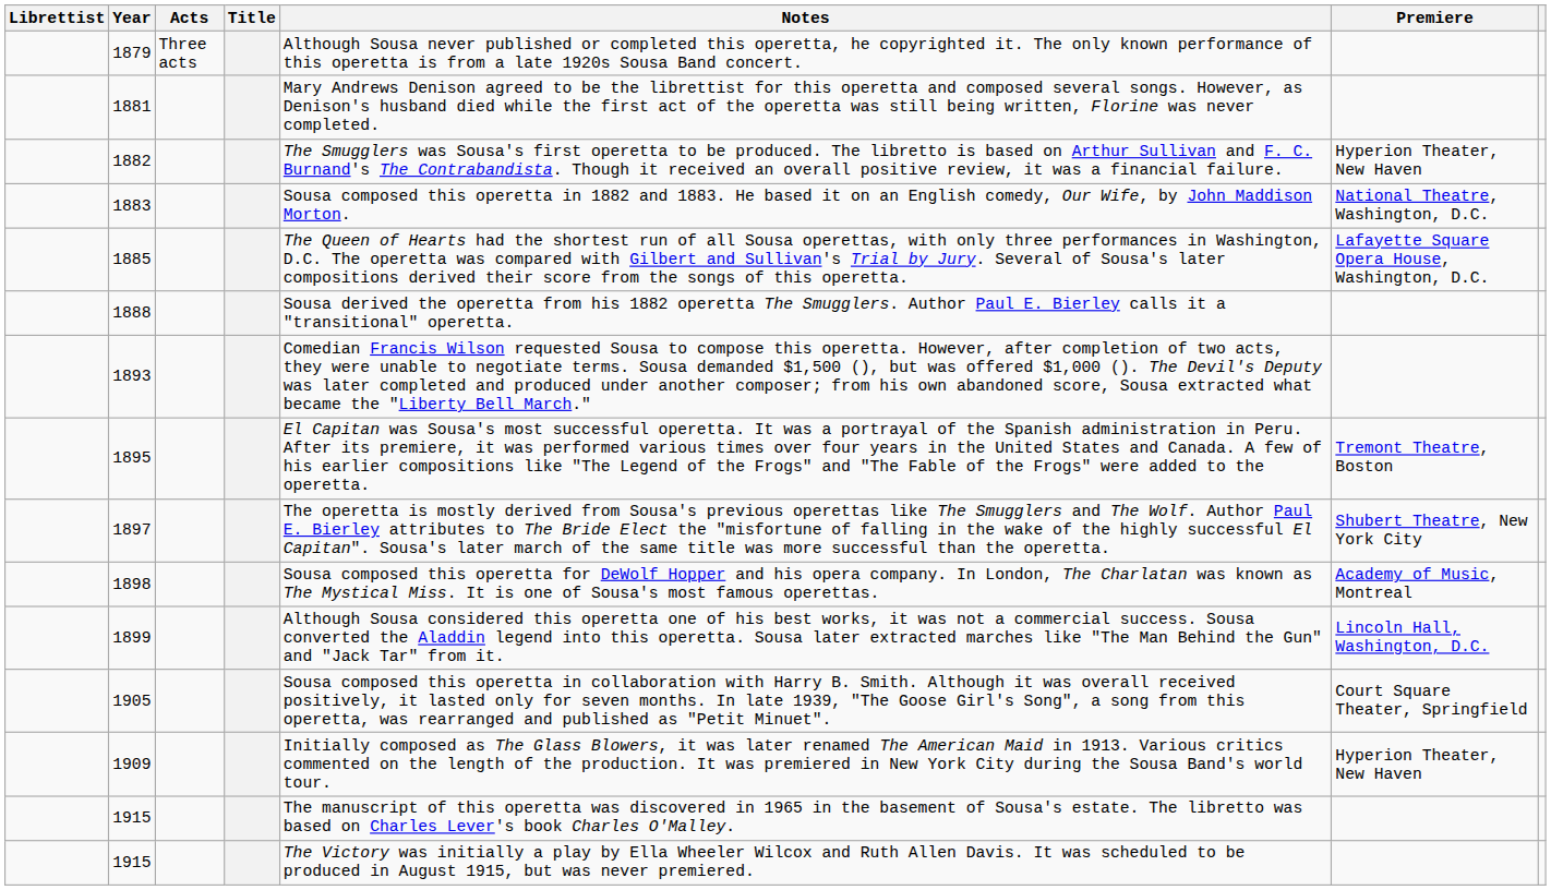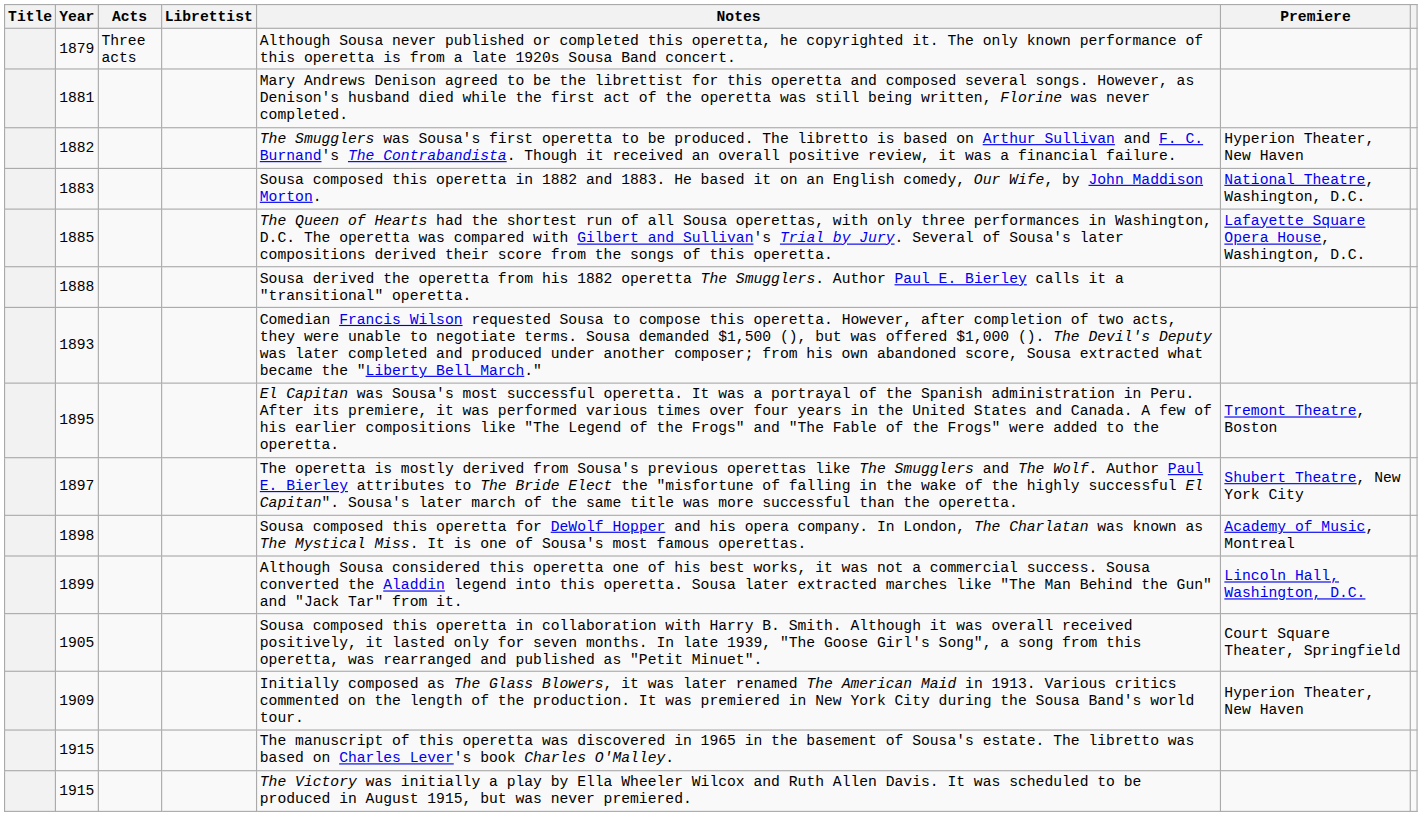columns swapped: Title <-> Librettist
